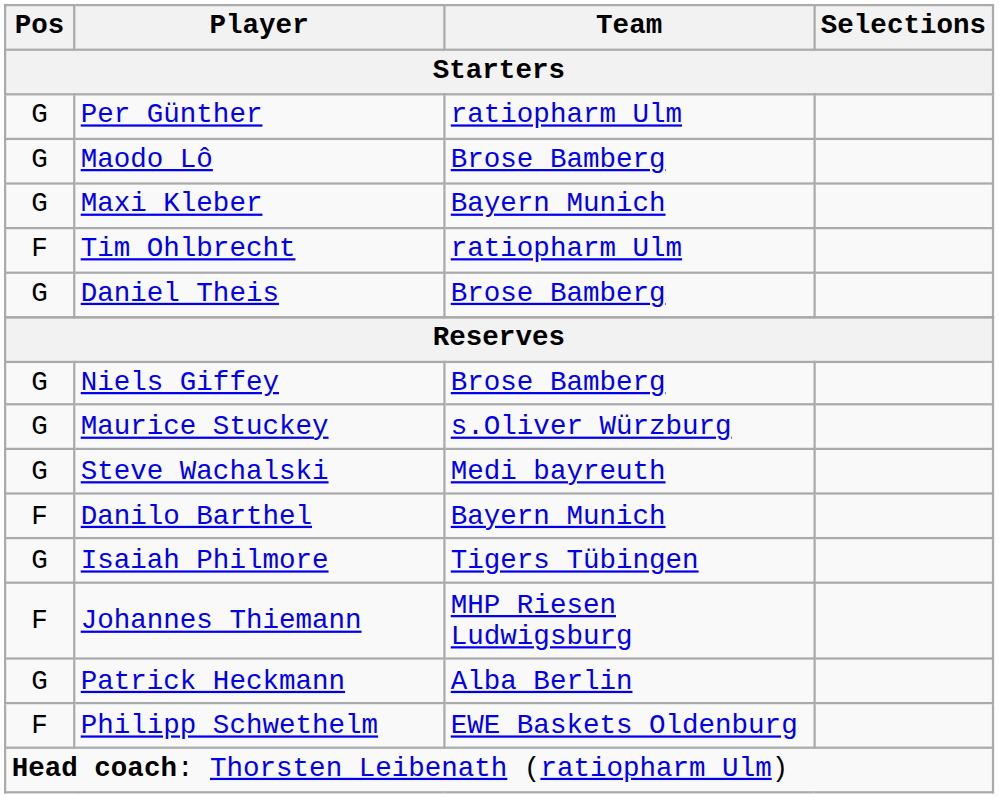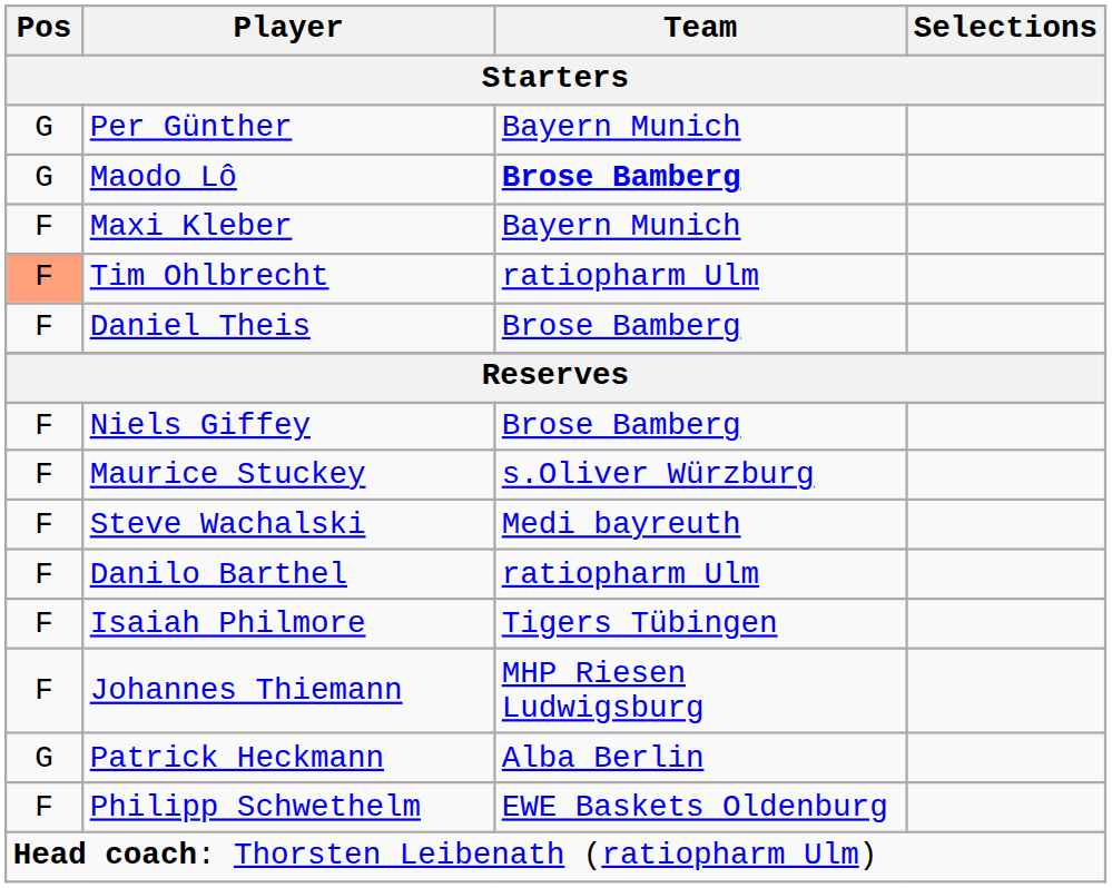Per Günther | Team: ratiopharm Ulm -> Bayern Munich
Maodo Lô | Team: normal -> bold
Maxi Kleber | Pos: G -> F
Tim Ohlbrecht | Pos: no background -> lightsalmon background
Daniel Theis | Pos: G -> F
Niels Giffey | Pos: G -> F
Maurice Stuckey | Pos: G -> F
Steve Wachalski | Pos: G -> F
Danilo Barthel | Team: Bayern Munich -> ratiopharm Ulm
Isaiah Philmore | Pos: G -> F
